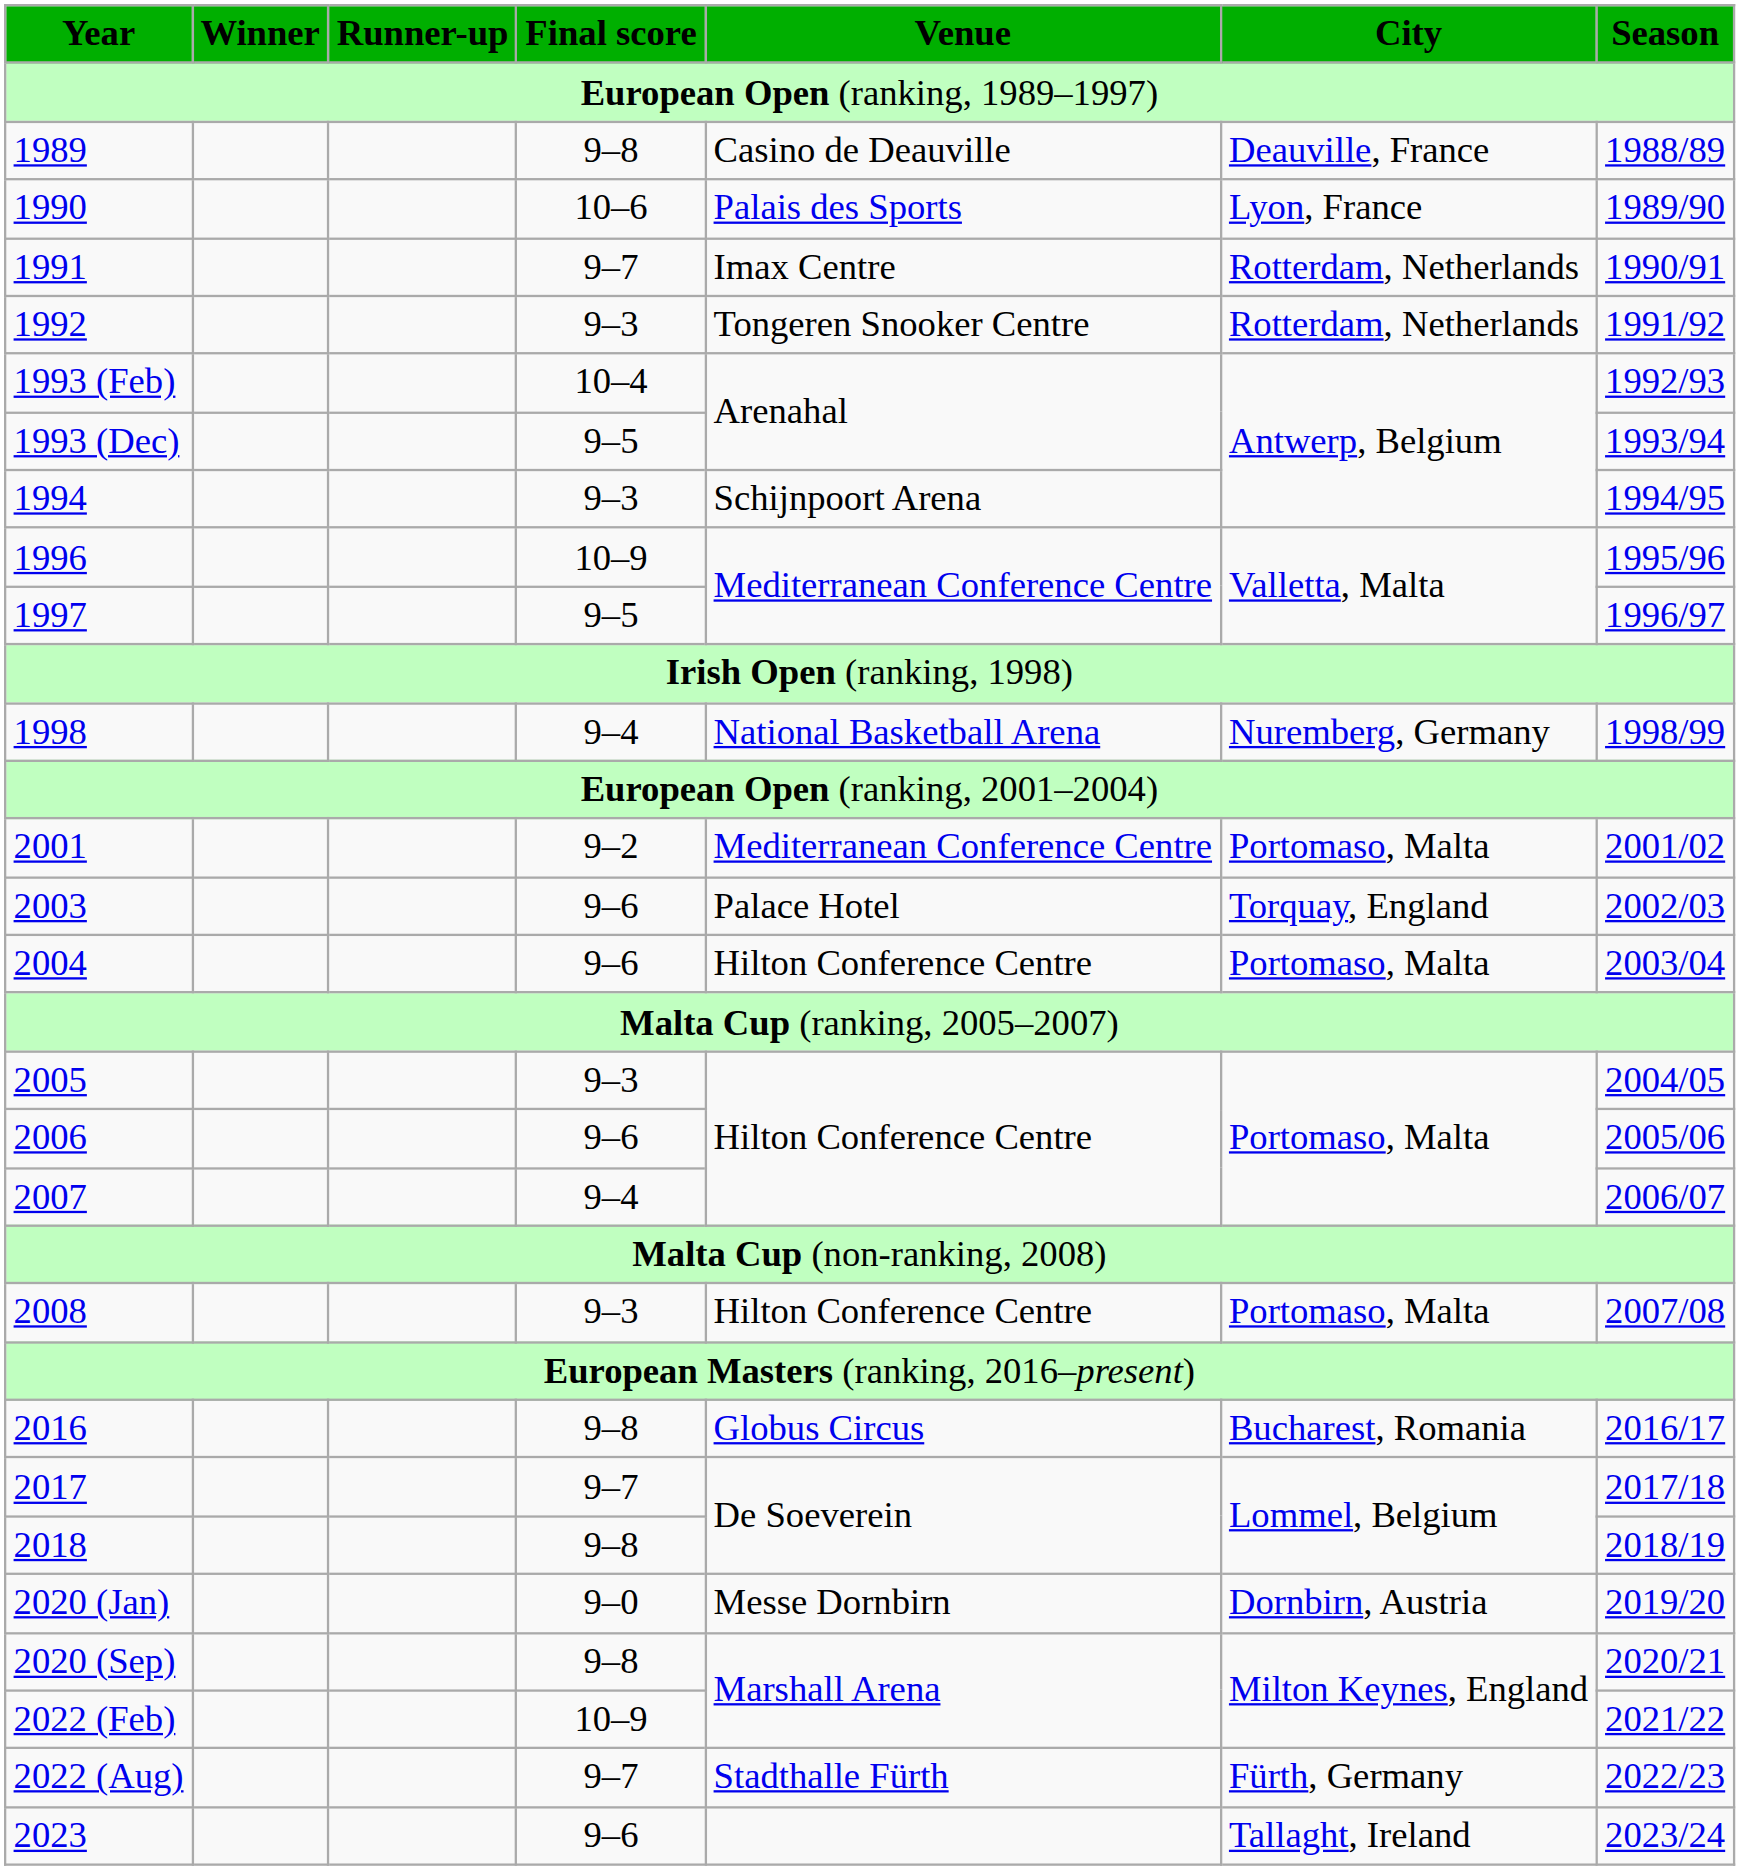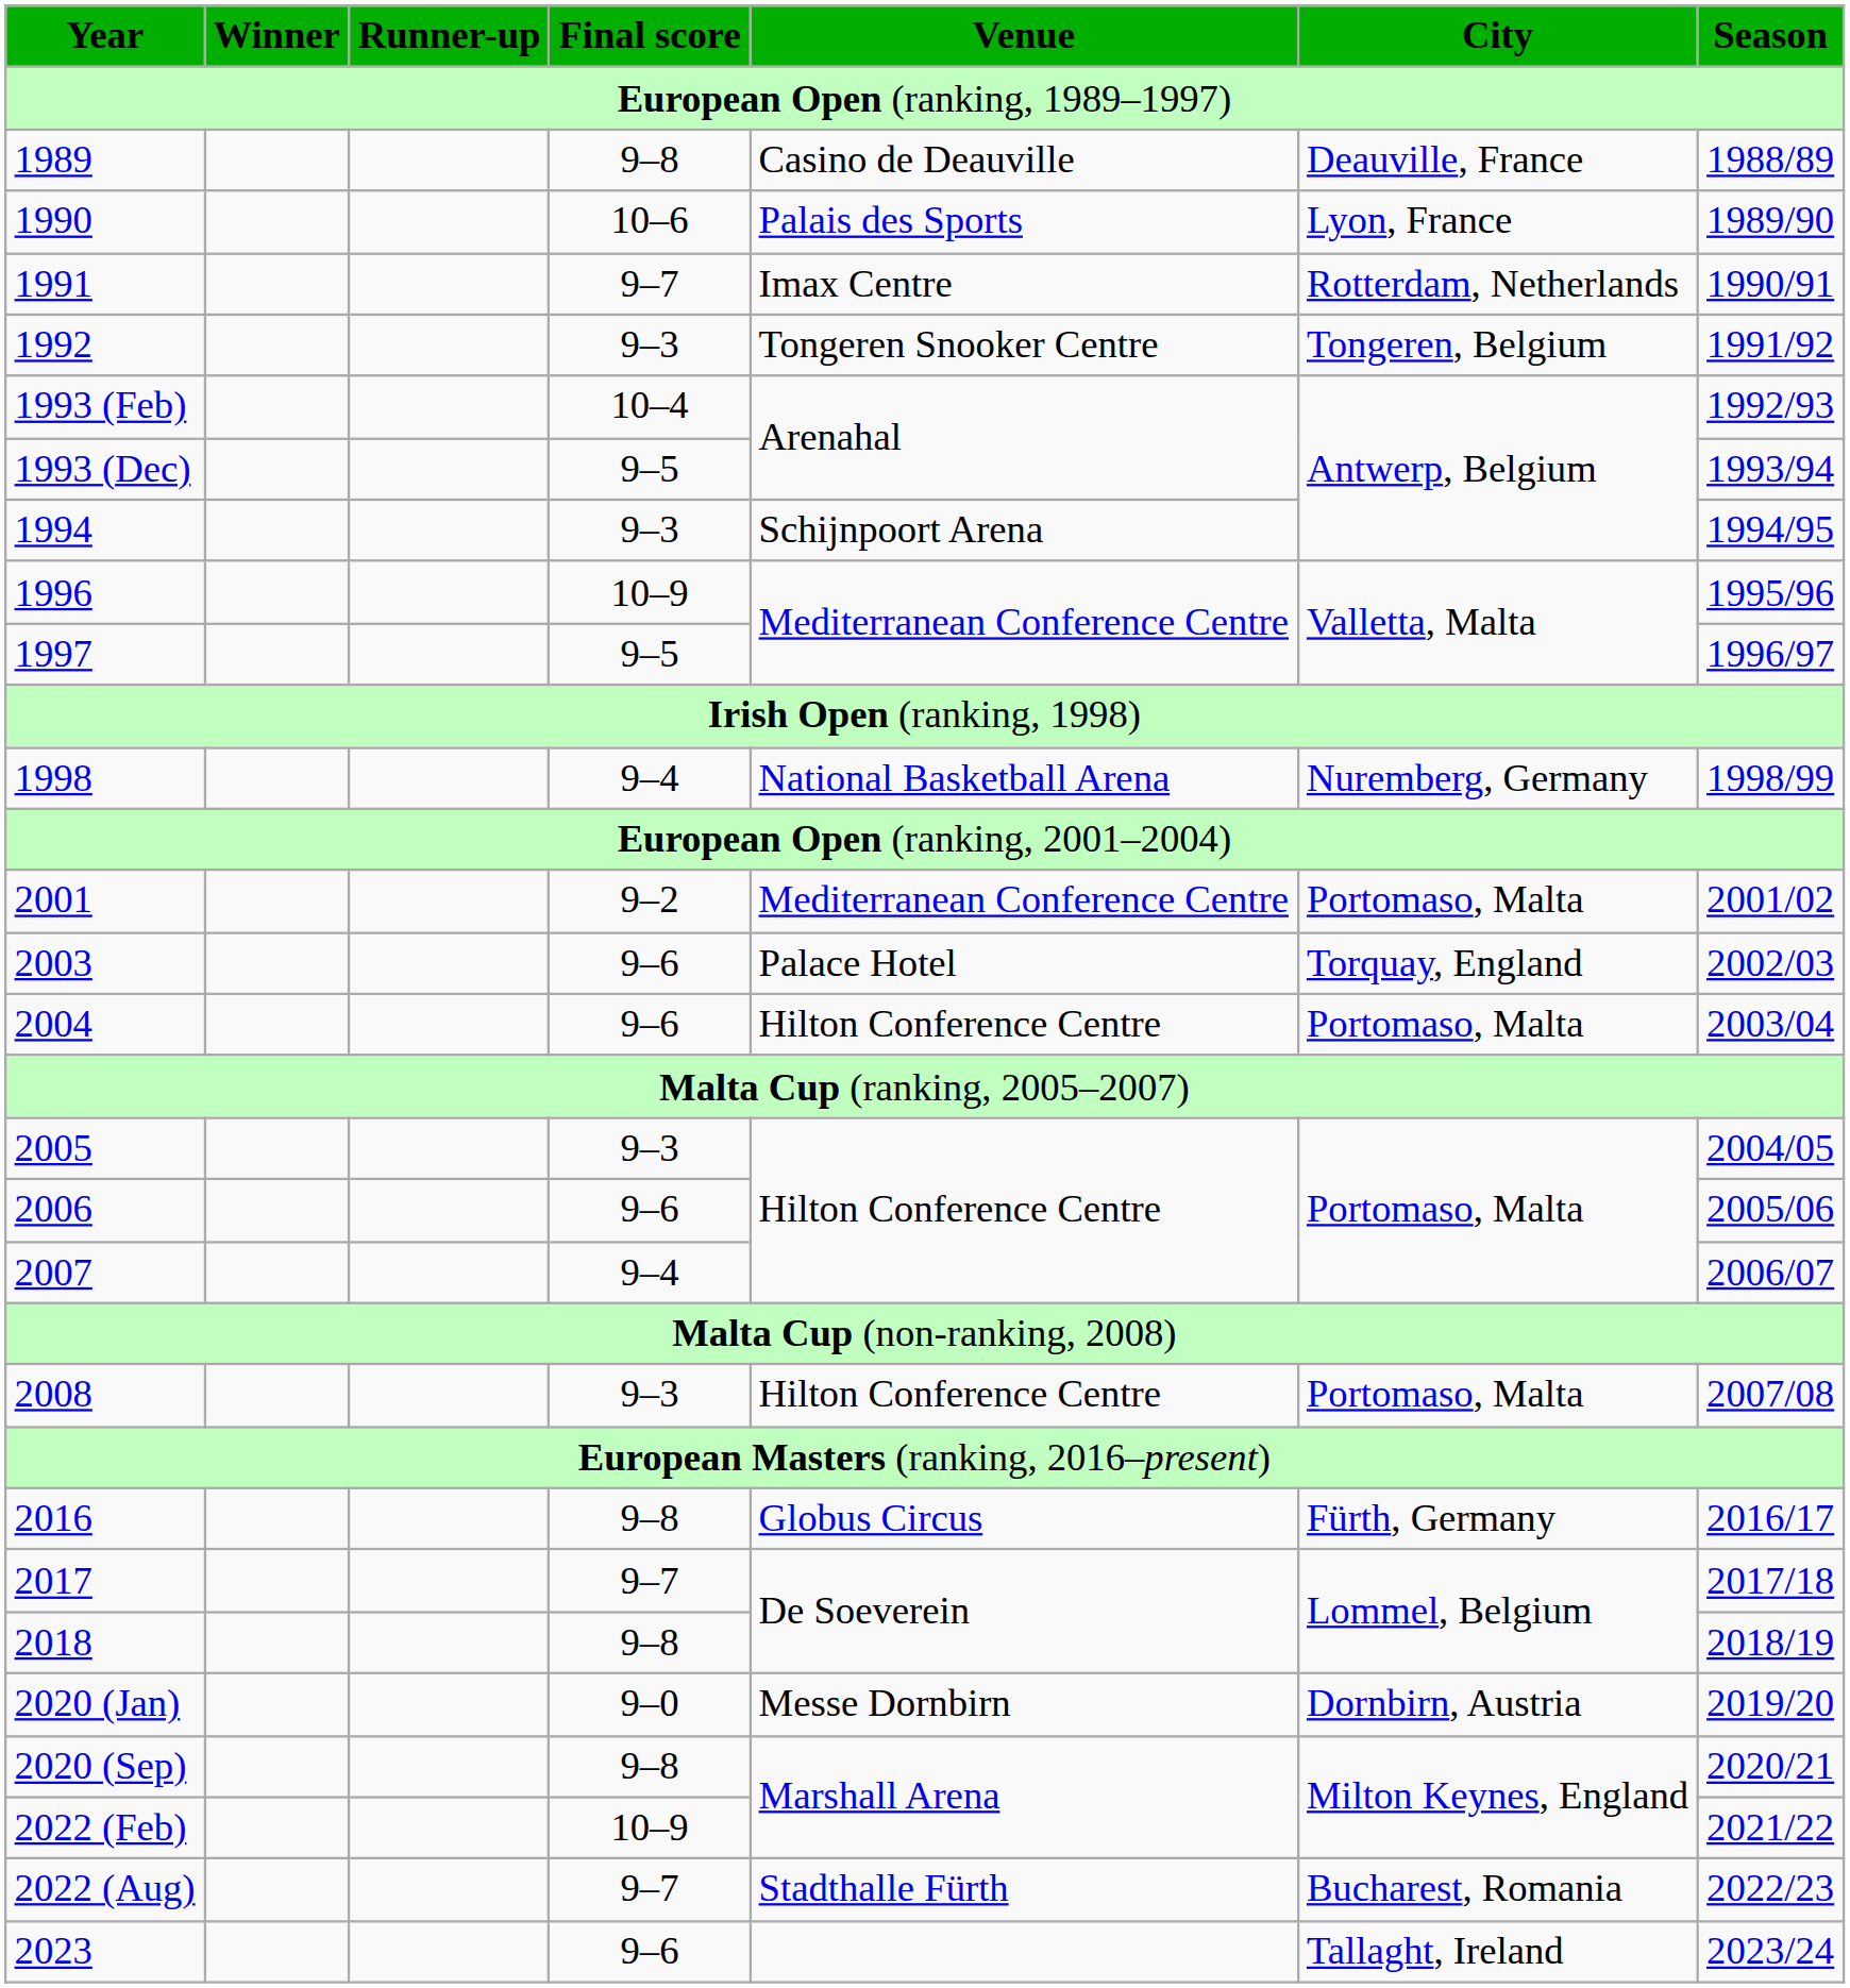1992 | City: Rotterdam, Netherlands -> Tongeren, Belgium
2016 | City: Bucharest, Romania -> Fürth, Germany
2022 (Aug) | City: Fürth, Germany -> Bucharest, Romania
